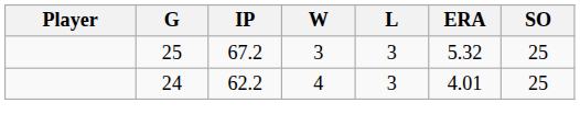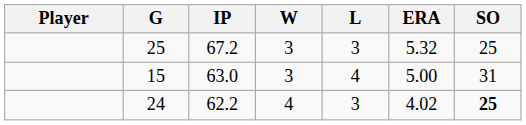+ row: 15 | 63.0 | 3 | 4 | 5.00 | 31
24 | ERA: 4.01 -> 4.02
24 | SO: normal -> bold
